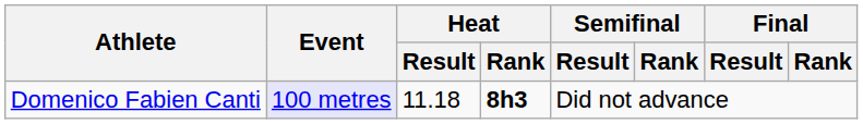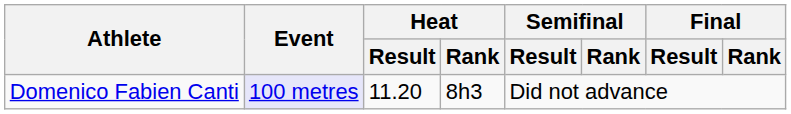Domenico Fabien Canti | Heat / Result: 11.18 -> 11.20
Domenico Fabien Canti | Heat / Rank: bold -> normal
